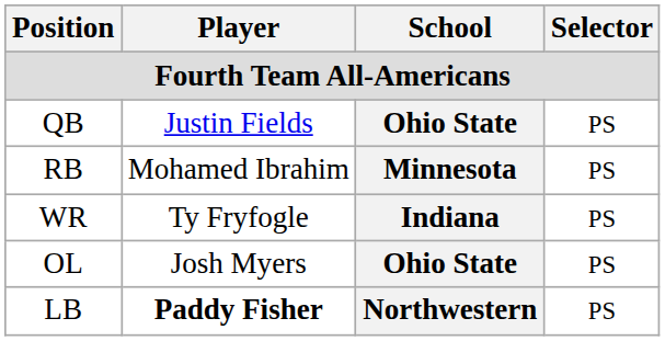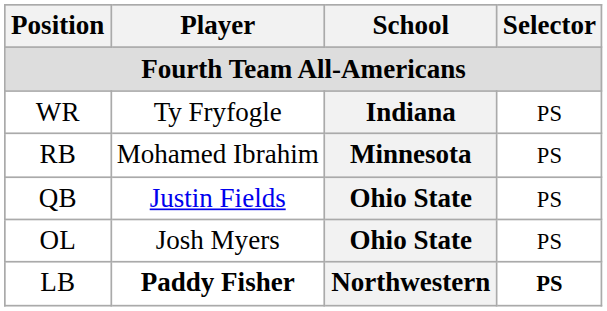rows swapped: QB <-> WR
LB | Selector: normal -> bold
